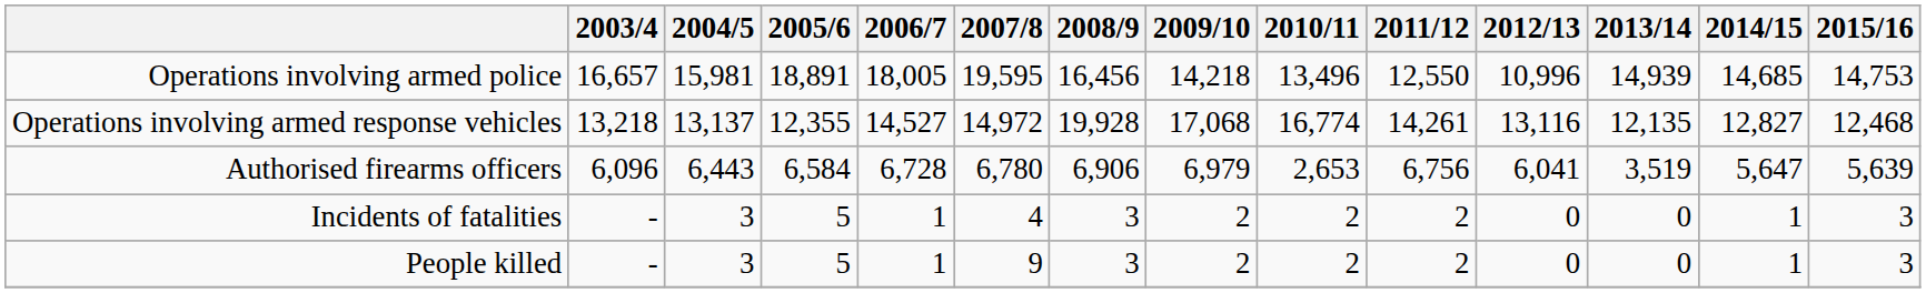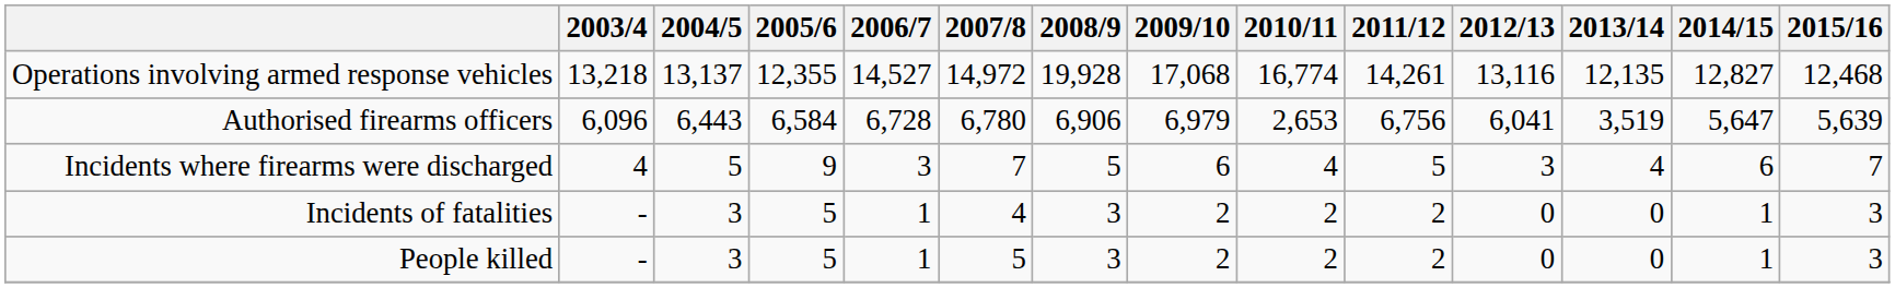- row: Operations involving armed police | 16,657 | 15,981 | 18,891 | 18,005 | 19,595 | 16,456 | 14,218 | 13,496 | 12,550 | 10,996 | 14,939 | 14,685 | 14,753
+ row: Incidents where firearms were discharged | 4 | 5 | 9 | 3 | 7 | 5 | 6 | 4 | 5 | 3 | 4 | 6 | 7
People killed | 2007/8: 9 -> 5
